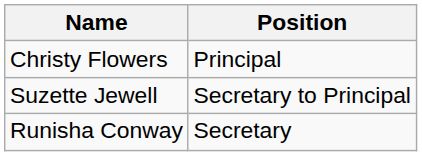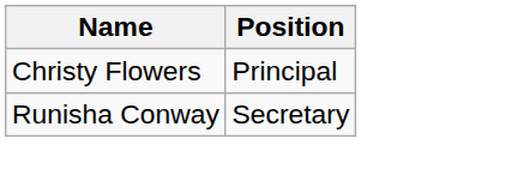- row: Suzette Jewell | Secretary to Principal
